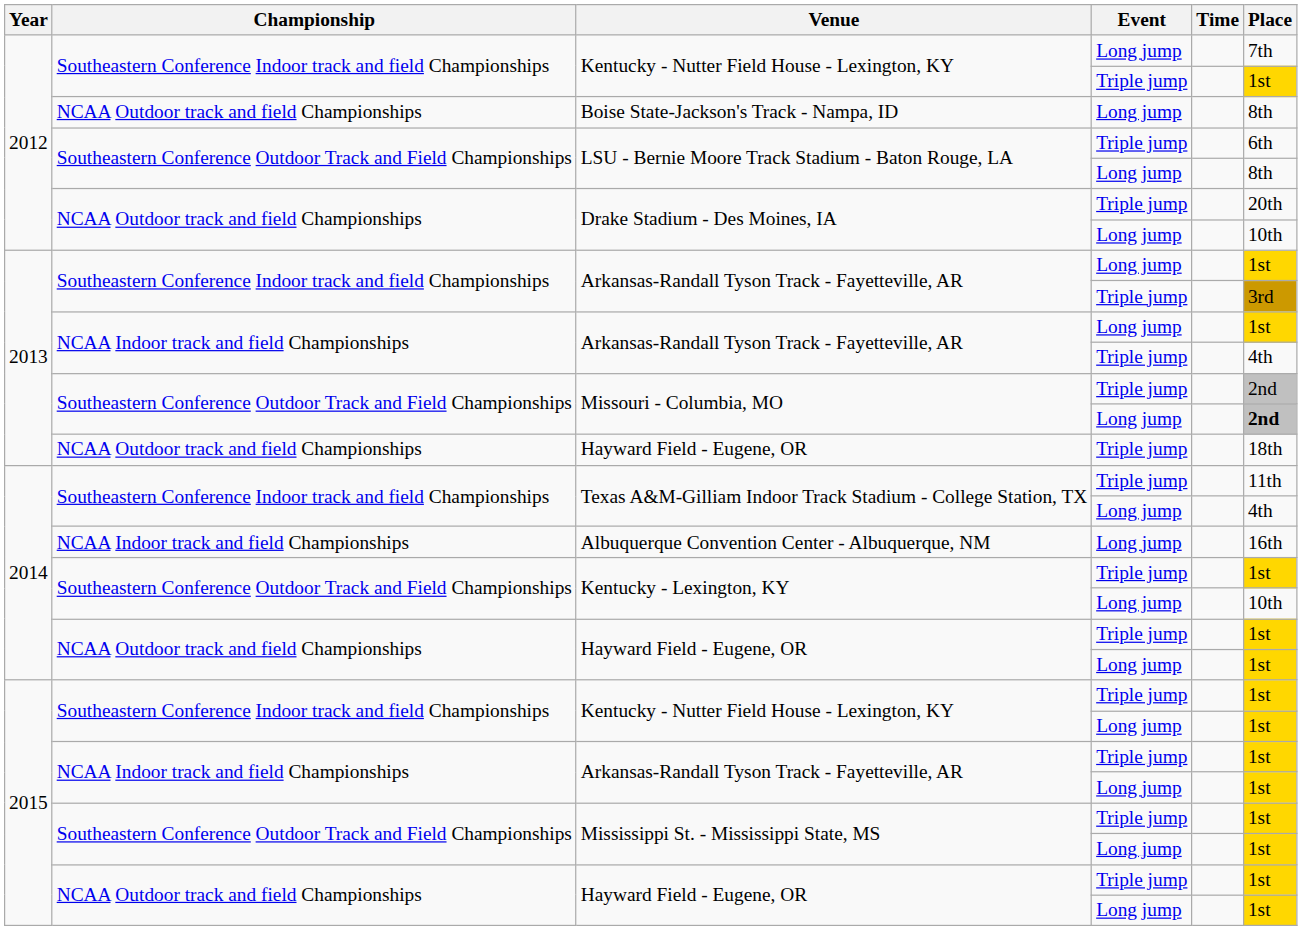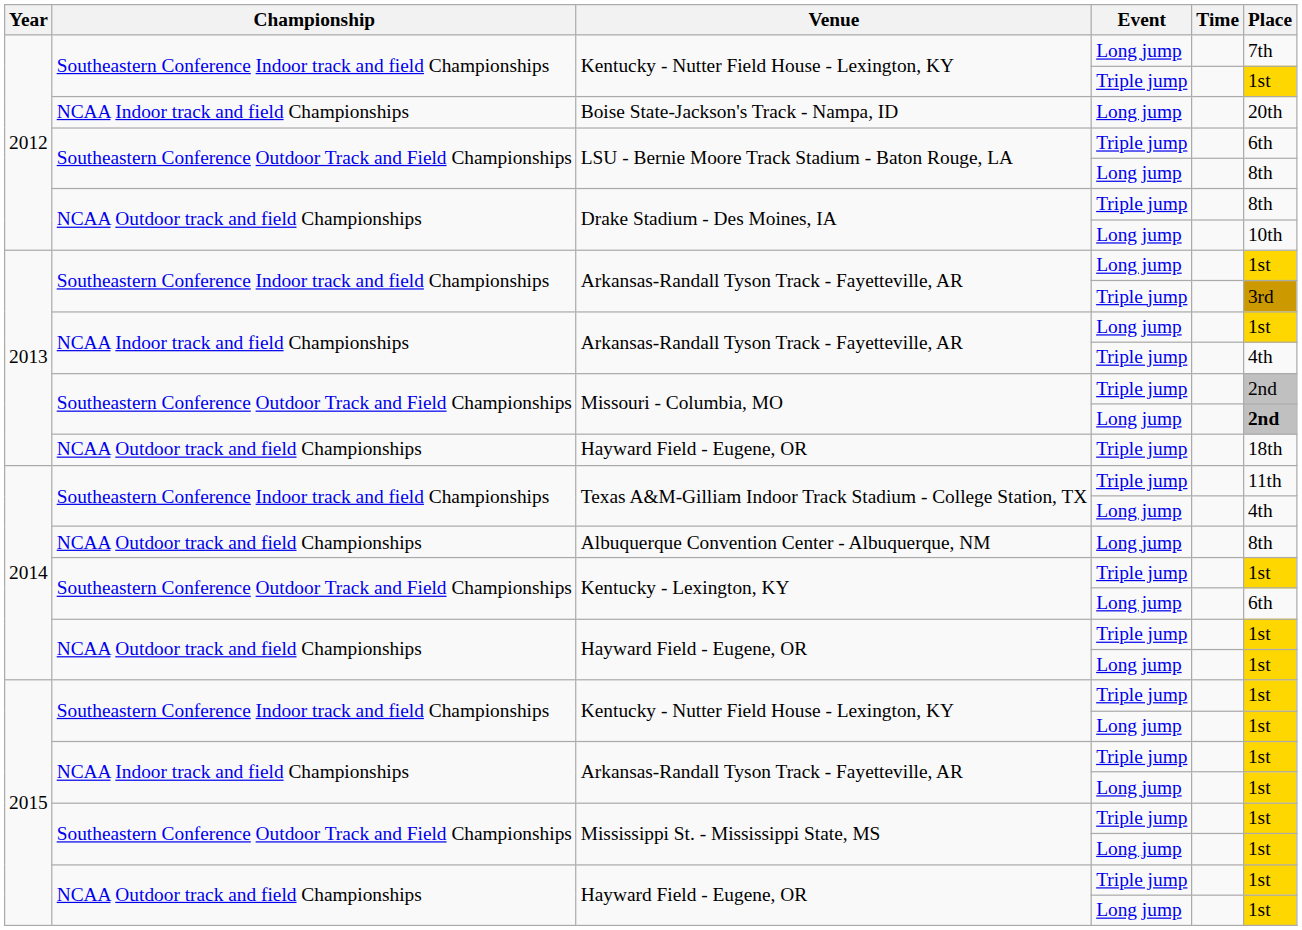Boise State-Jackson's Track - Nampa, ID | Championship: NCAA Outdoor track and field Championships -> NCAA Indoor track and field Championships
Boise State-Jackson's Track - Nampa, ID | Place: 8th -> 20th
Drake Stadium - Des Moines, IA / Triple jump | Place: 20th -> 8th
Albuquerque Convention Center - Albuquerque, NM | Championship: NCAA Indoor track and field Championships -> NCAA Outdoor track and field Championships
Albuquerque Convention Center - Albuquerque, NM | Place: 16th -> 8th
Kentucky - Lexington, KY / Long jump | Place: 10th -> 6th
